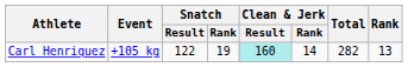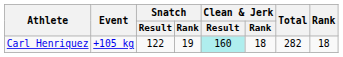Carl Henriquez | Clean & Jerk / Rank: 14 -> 18
Carl Henriquez | Rank: 13 -> 18
